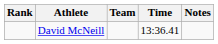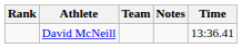columns swapped: Time <-> Notes
